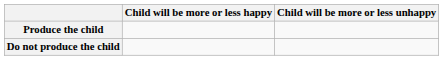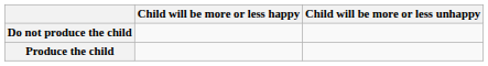rows swapped: Produce the child <-> Do not produce the child
